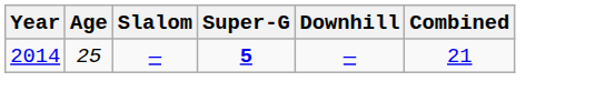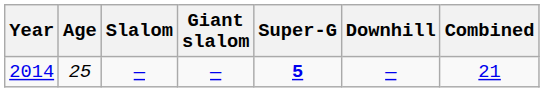+ column: Giant slalom | —
